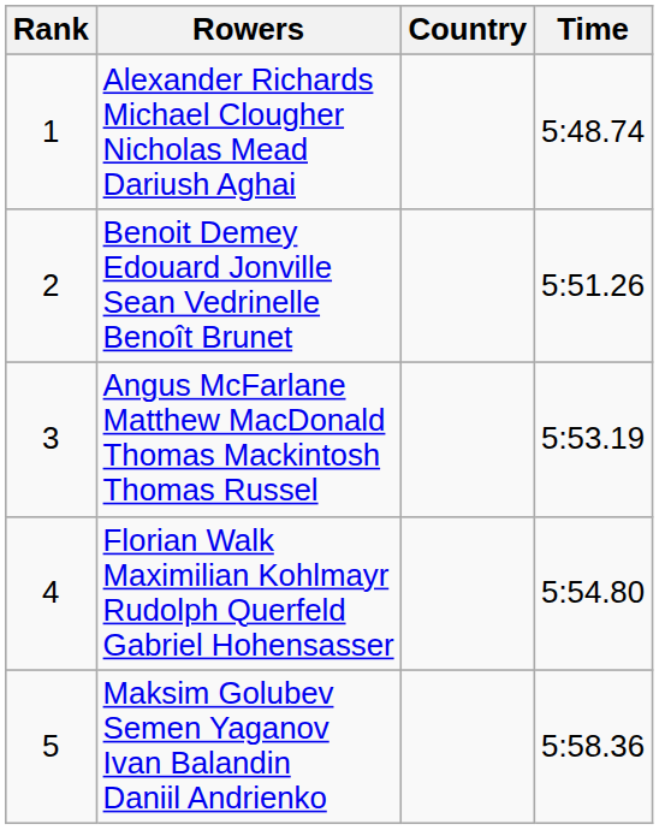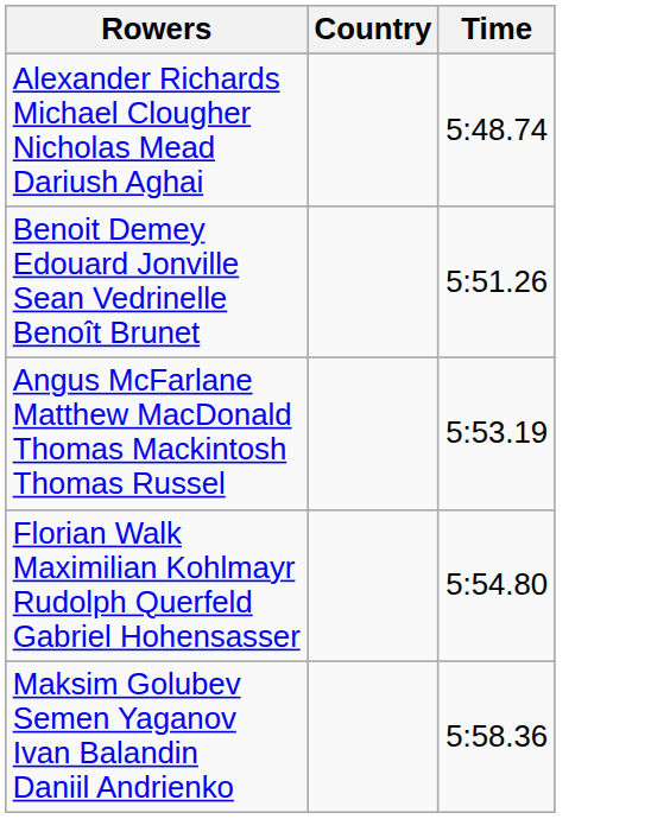- column: Rank | 1 | 2 | 3 | 4 | 5
